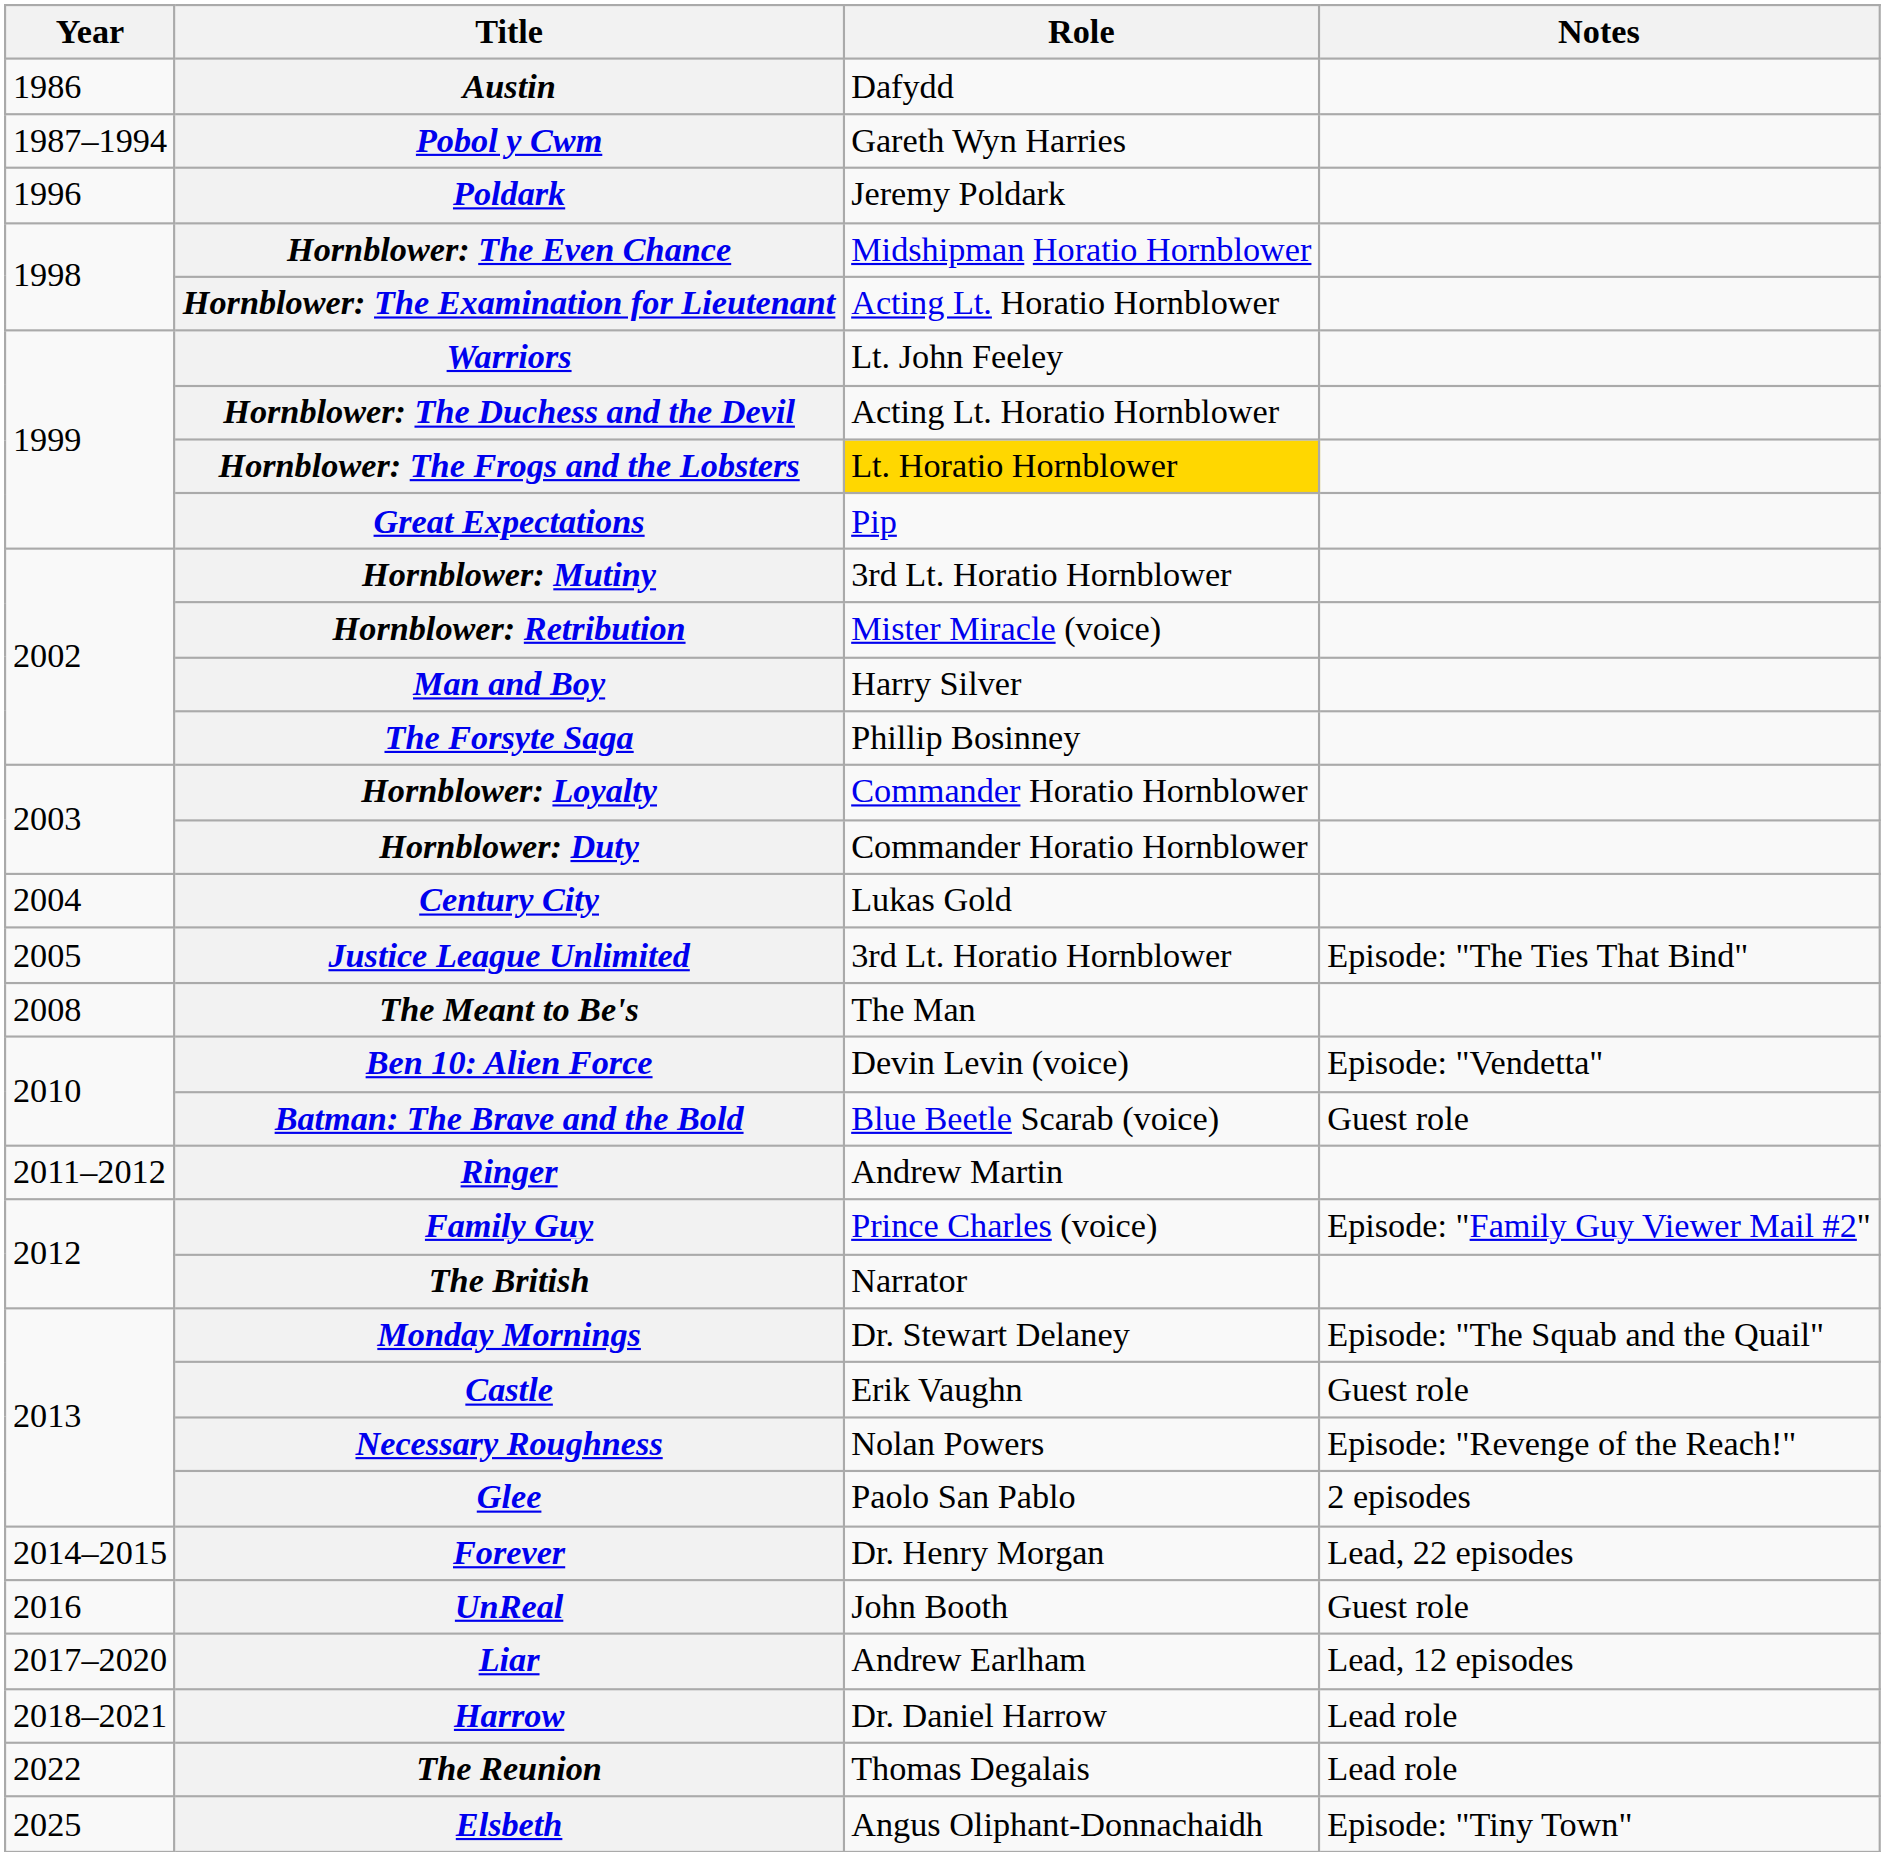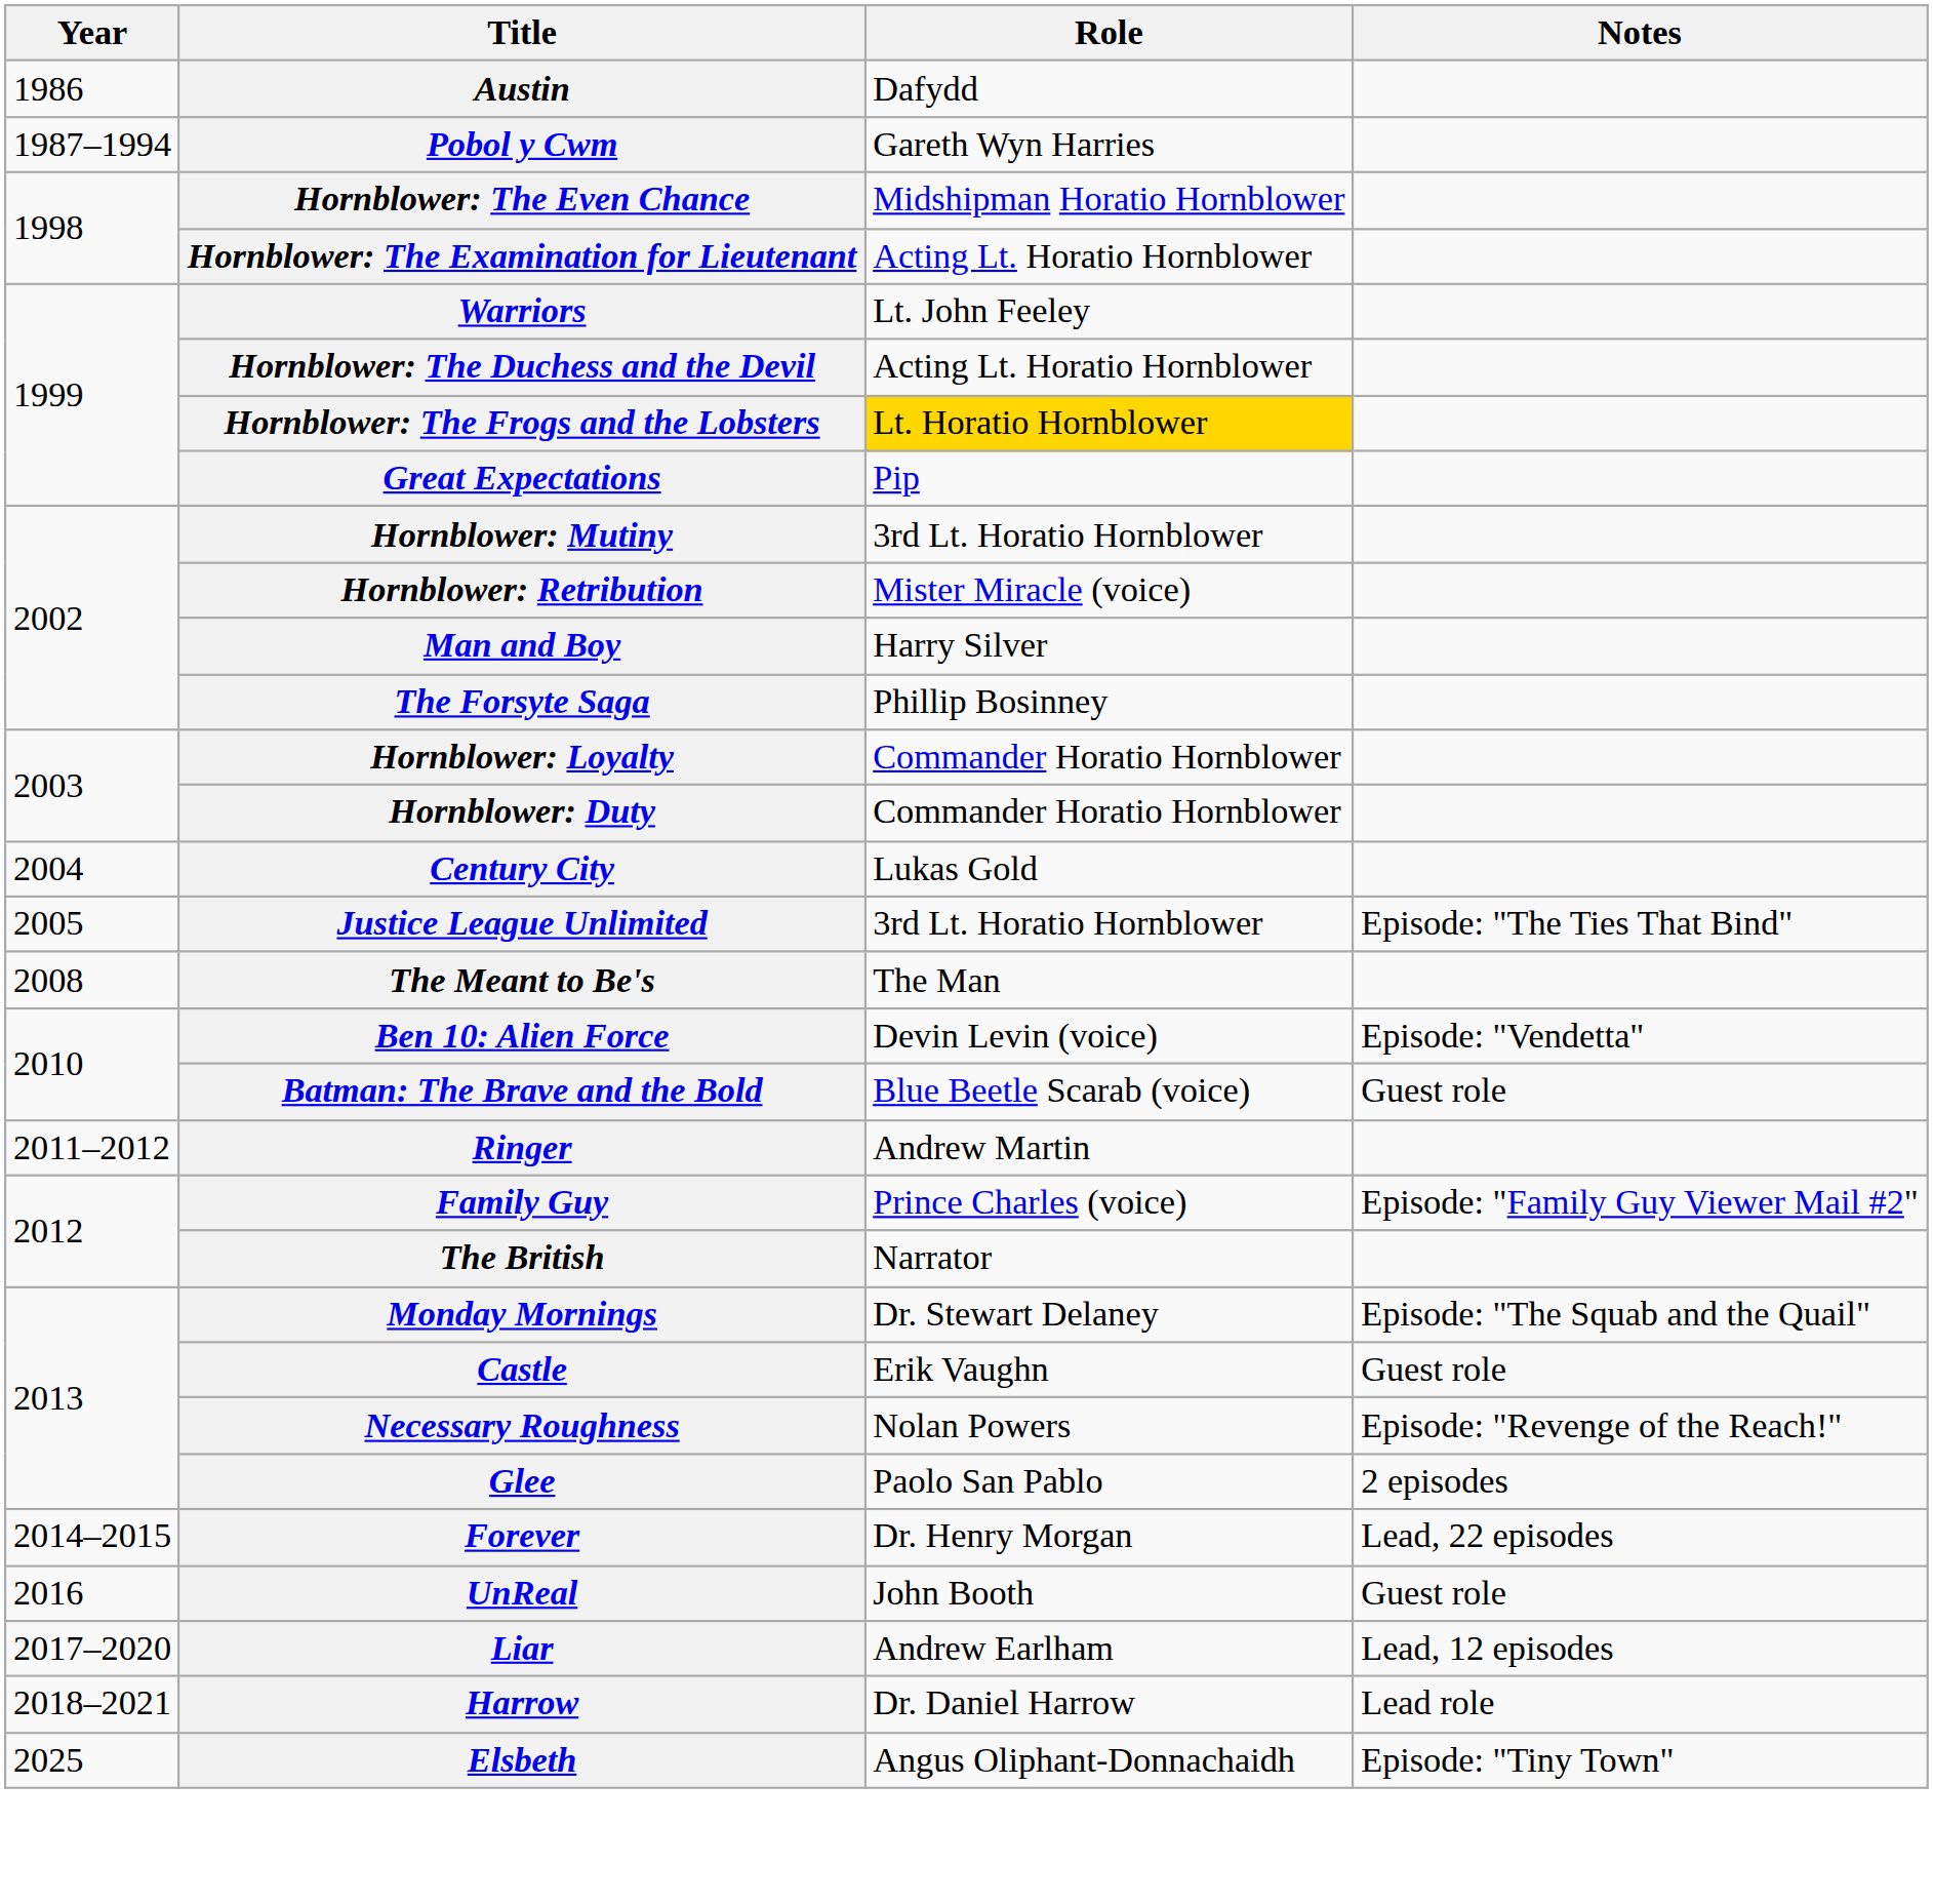- row: 1996 | Poldark | Jeremy Poldark
- row: 2022 | The Reunion | Thomas Degalais | Lead role
